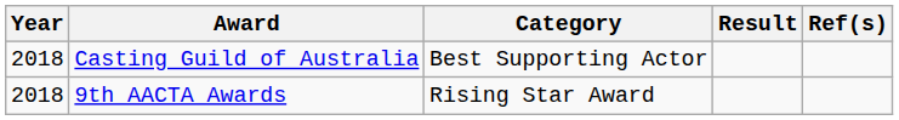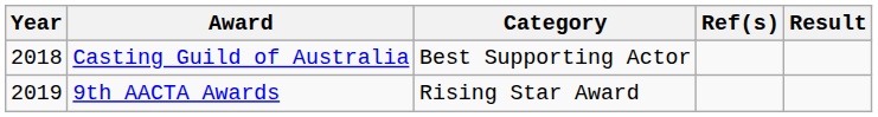columns swapped: Result <-> Ref(s)
9th AACTA Awards | Year: 2018 -> 2019
